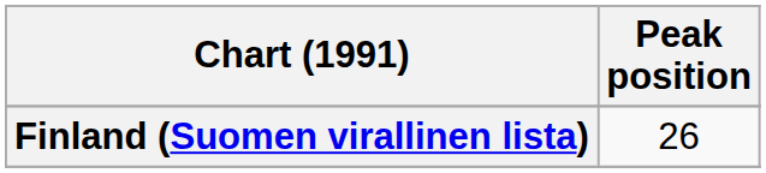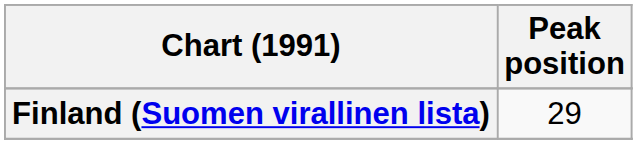Finland (Suomen virallinen lista) | Peak position: 26 -> 29
